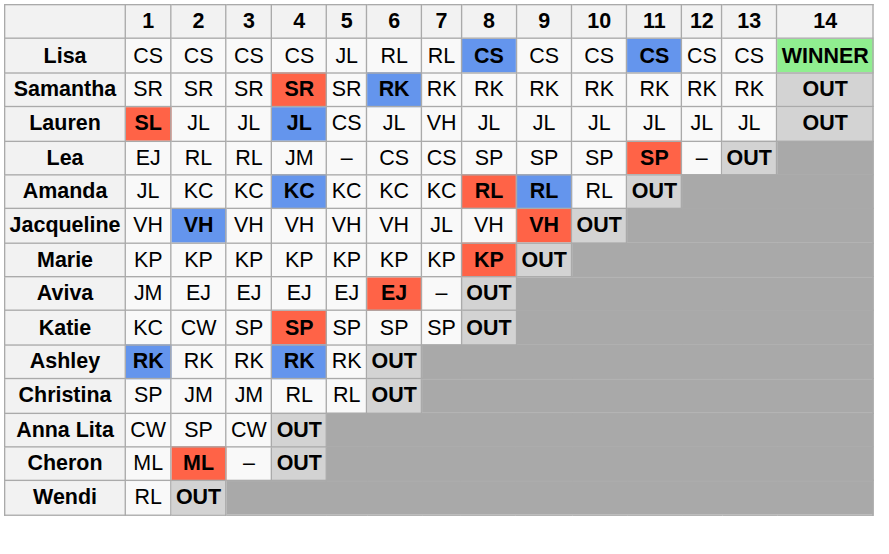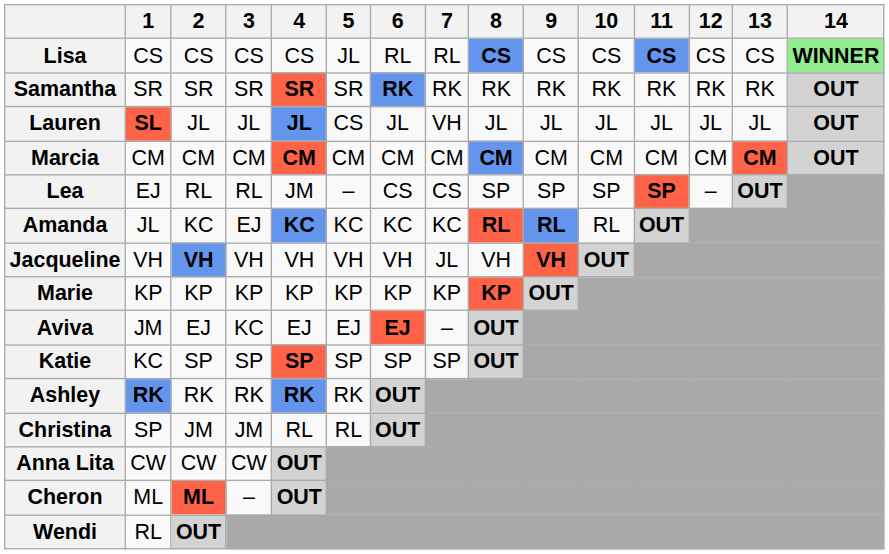+ row: Marcia | CM | CM | CM | CM | CM | CM | CM | CM | CM | CM | CM | CM | CM | OUT
Amanda | 3: KC -> EJ
Aviva | 3: EJ -> KC
Katie | 2: CW -> SP
Anna Lita | 2: SP -> CW
